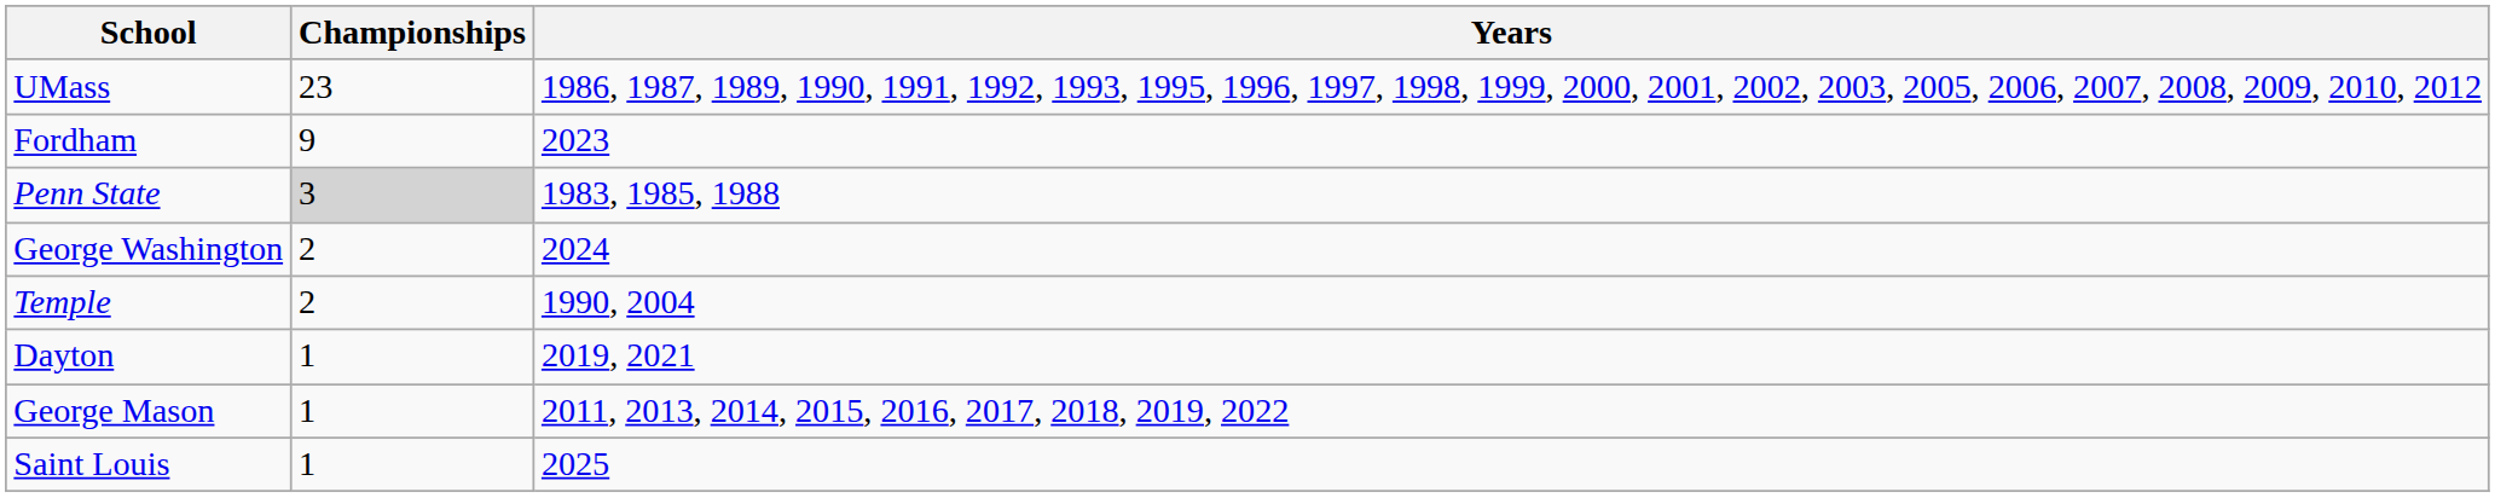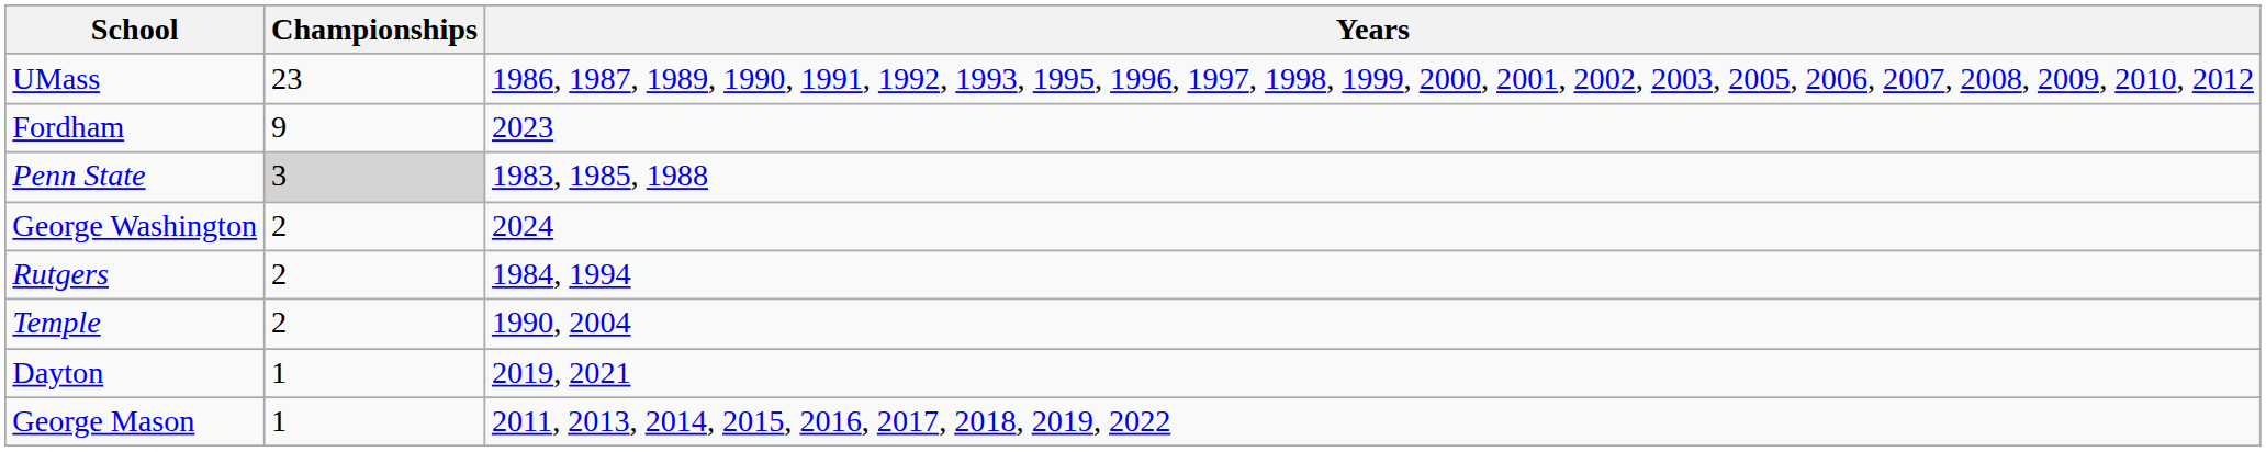+ row: Rutgers | 2 | 1984, 1994
- row: Saint Louis | 1 | 2025
